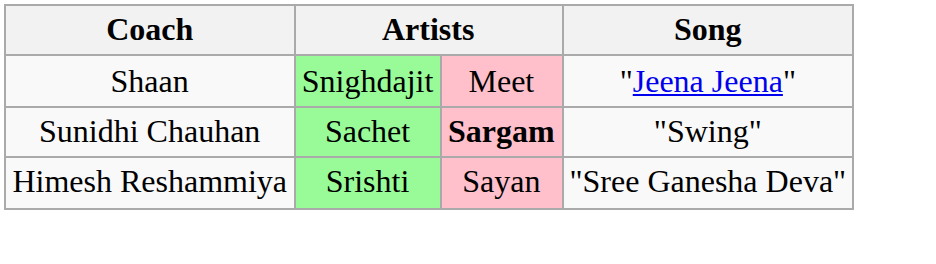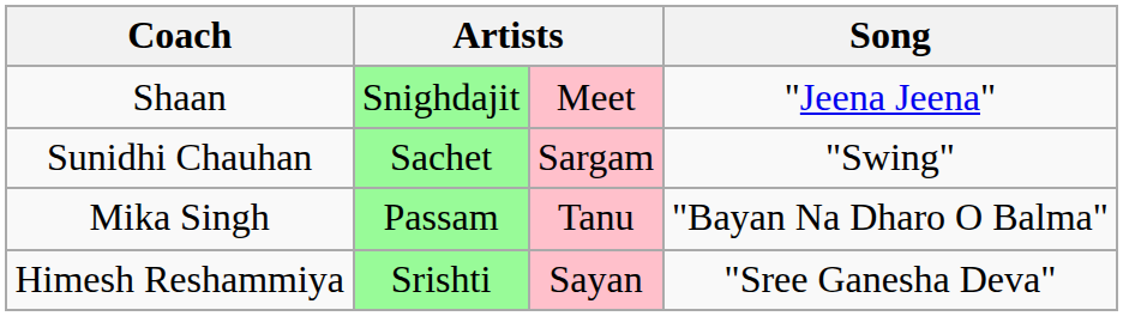Sunidhi Chauhan | column 3: bold -> normal
+ row: Mika Singh | Passam | Tanu | "Bayan Na Dharo O Balma"
